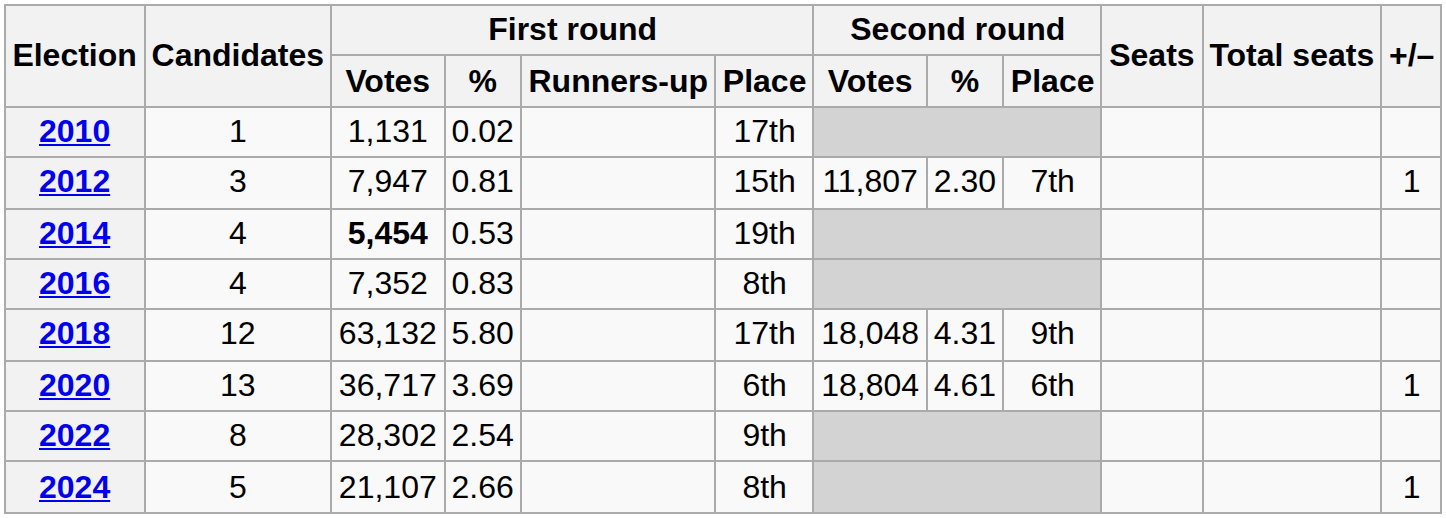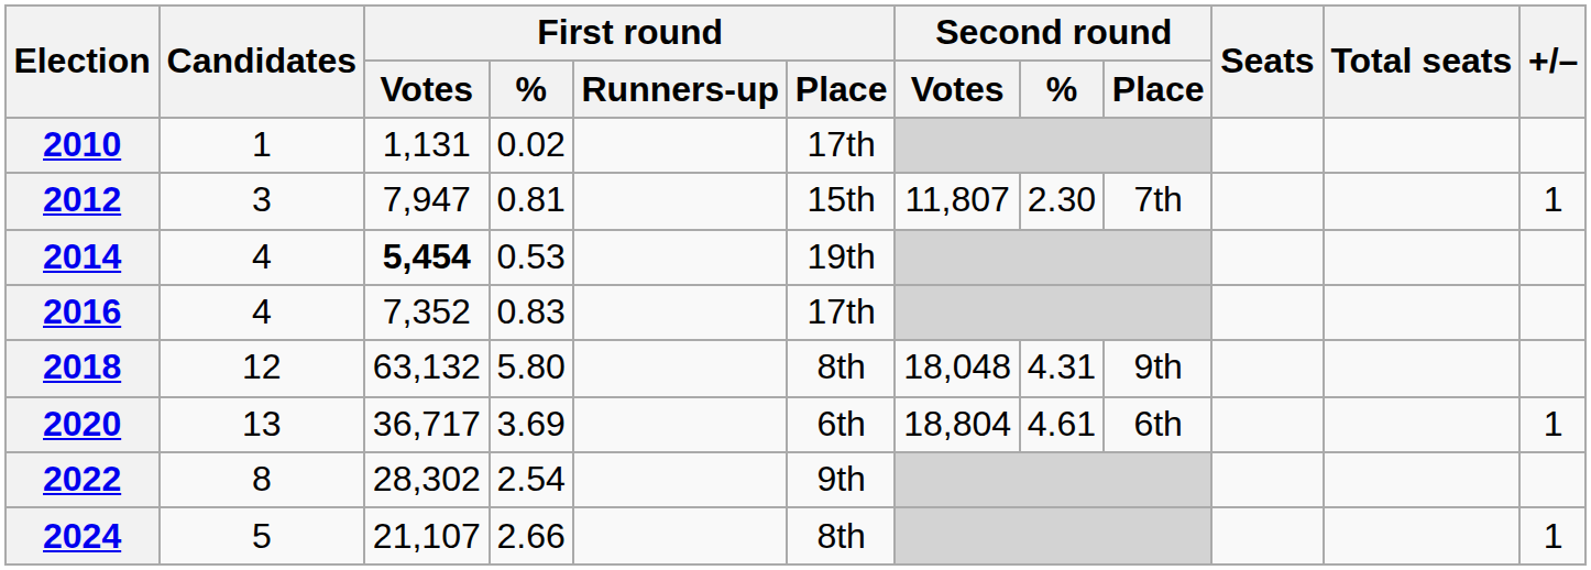2016 | First round / Place: 8th -> 17th
2018 | First round / Place: 17th -> 8th
